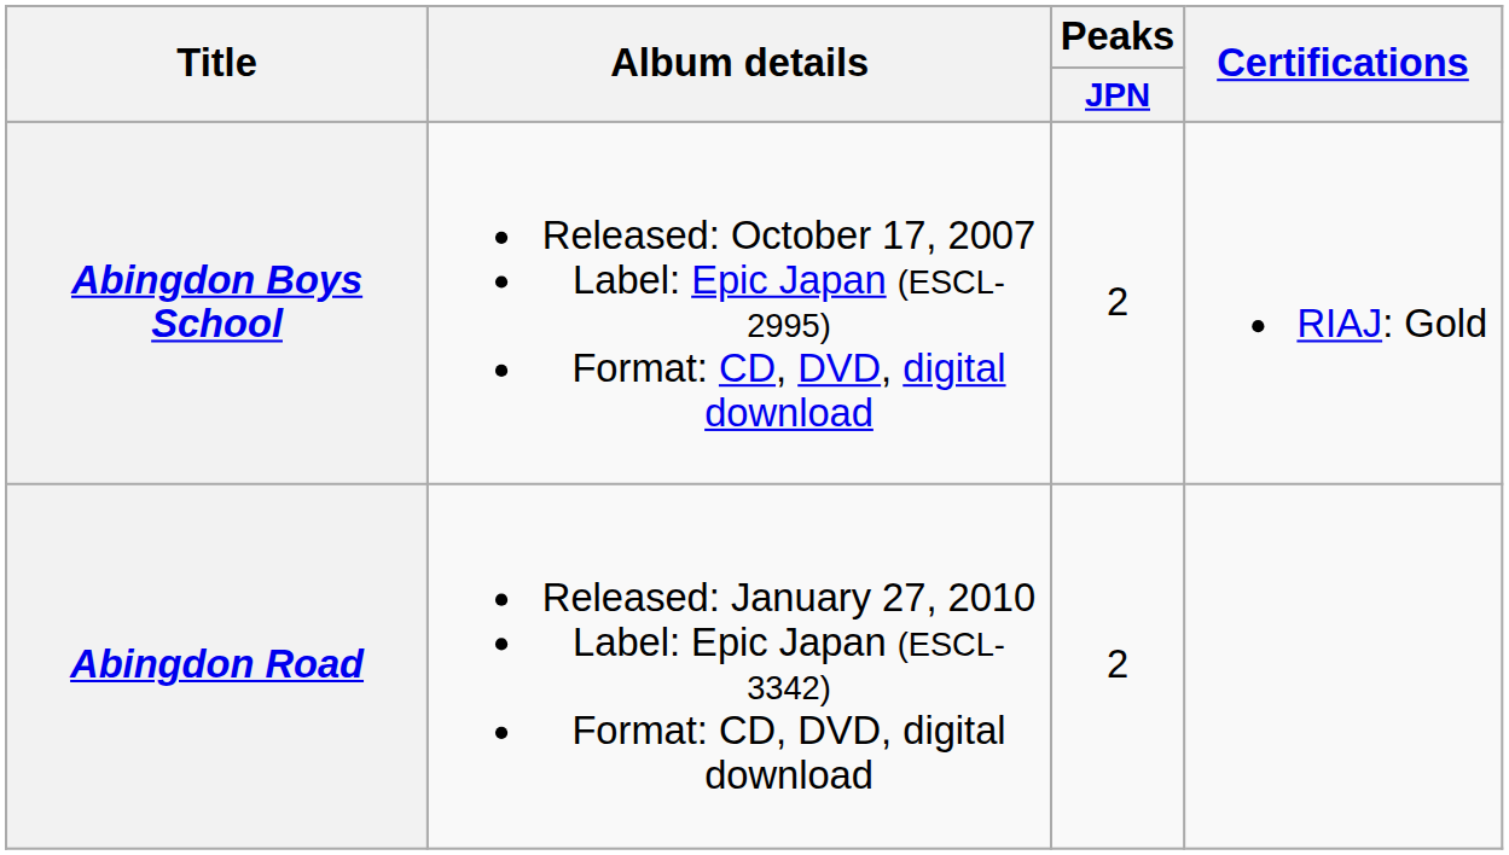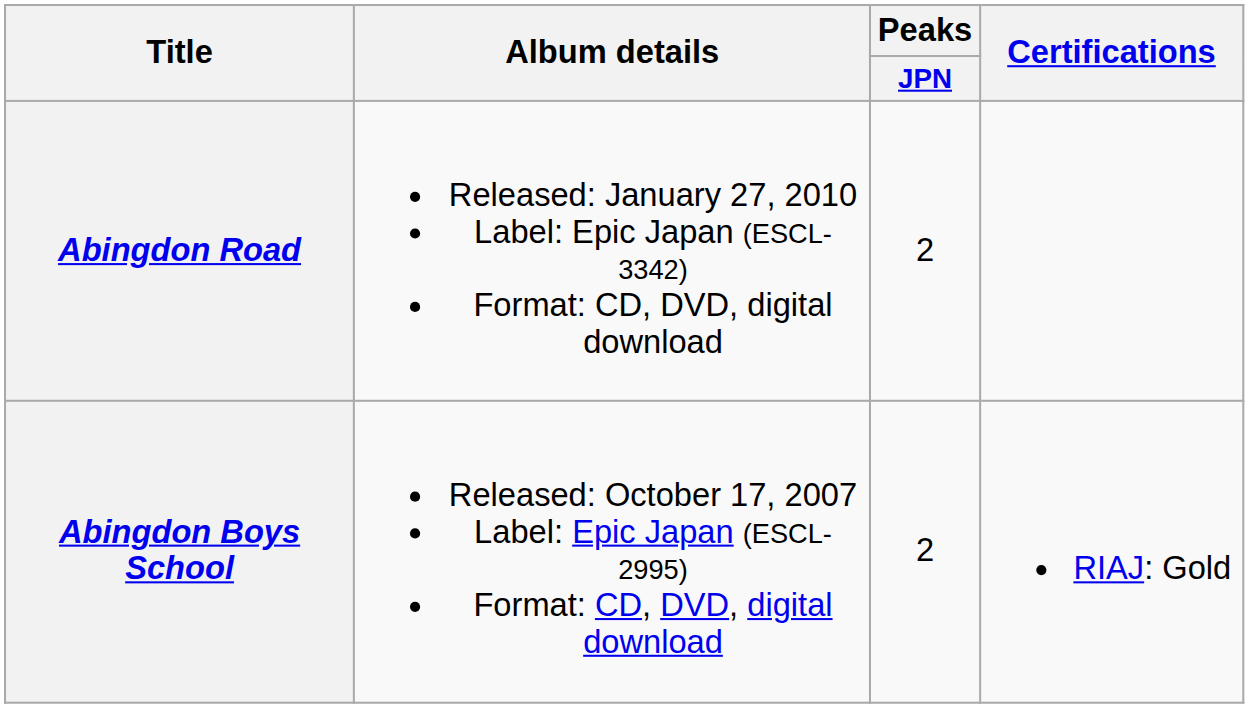rows swapped: Abingdon Boys School <-> Abingdon Road
